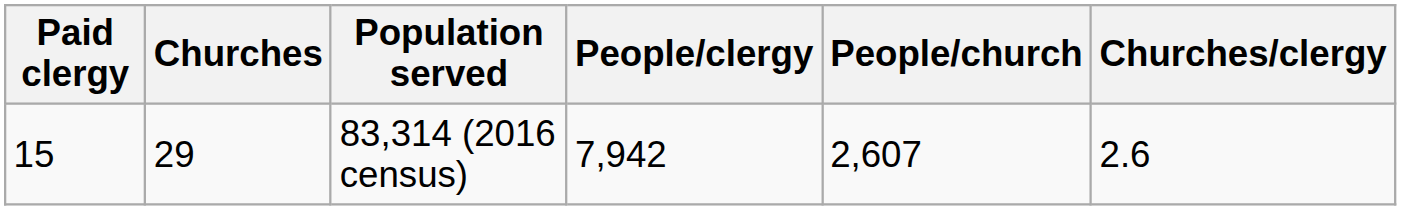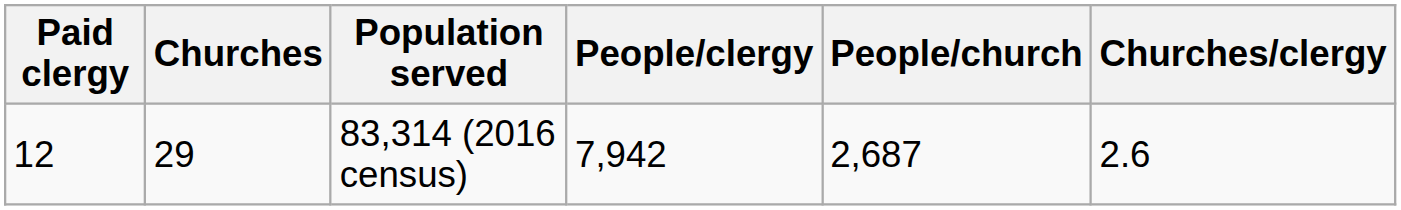83,314 (2016 census) | Paid clergy: 15 -> 12
83,314 (2016 census) | People/church: 2,607 -> 2,687
